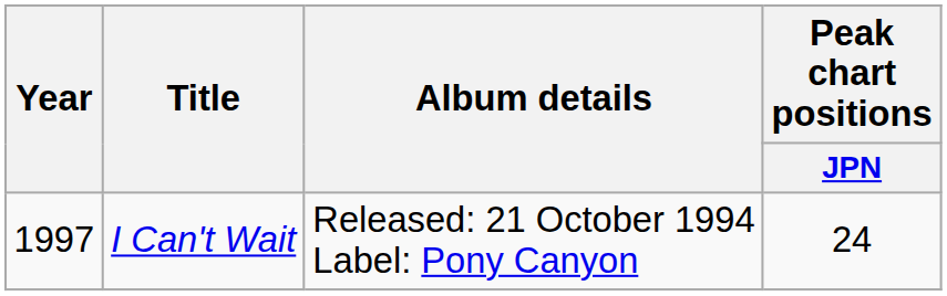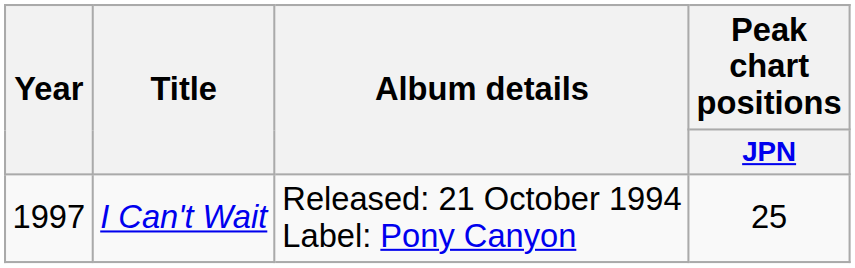I Can't Wait | Peak chart positions / JPN: 24 -> 25
